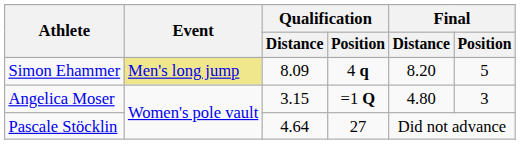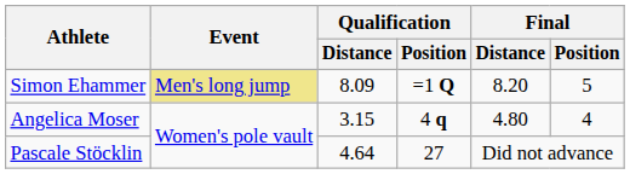Simon Ehammer | Qualification / Position: 4 q -> =1 Q
Angelica Moser | Qualification / Position: =1 Q -> 4 q
Angelica Moser | Final / Position: 3 -> 4
